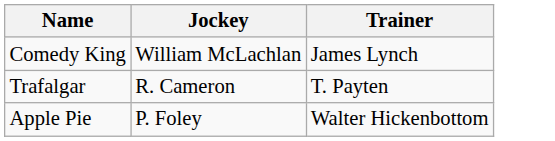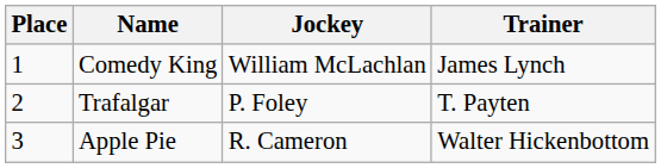+ column: Place | 1 | 2 | 3
Trafalgar | Jockey: R. Cameron -> P. Foley
Apple Pie | Jockey: P. Foley -> R. Cameron
